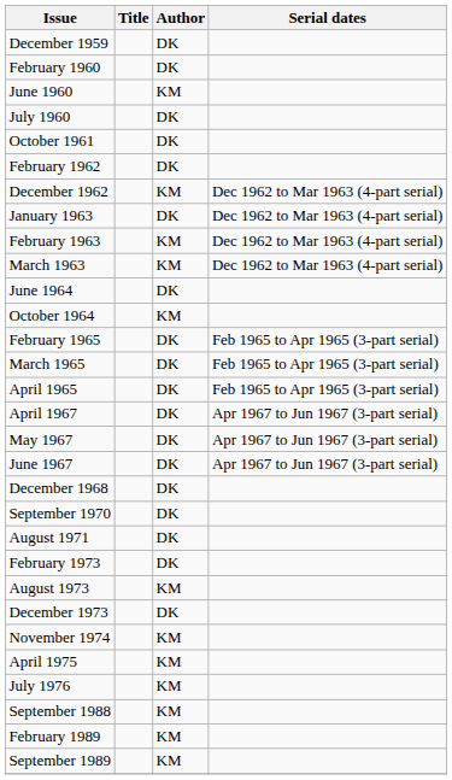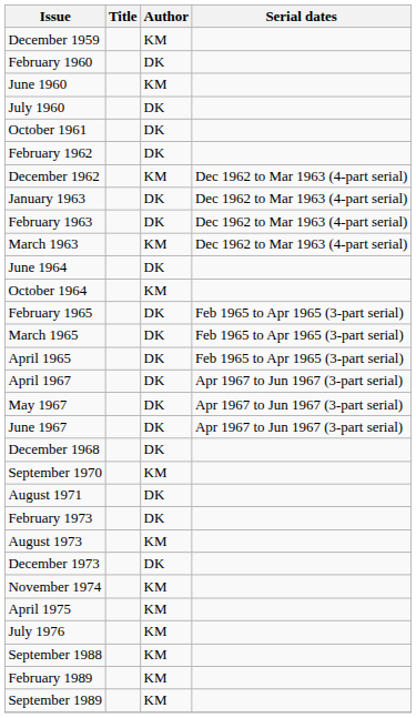December 1959 | Author: DK -> KM
February 1963 | Author: KM -> DK
September 1970 | Author: DK -> KM
